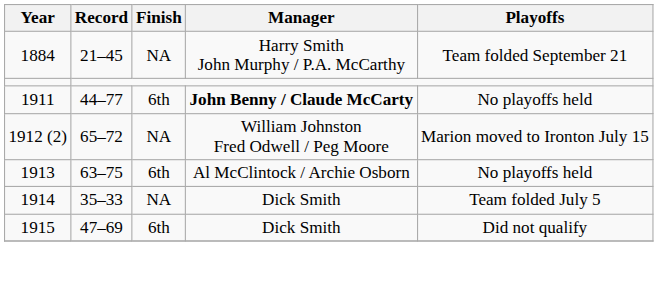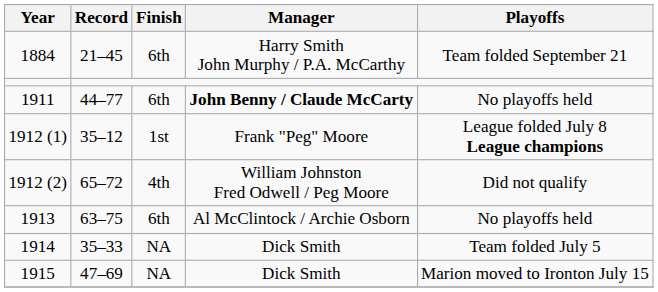1884 | Finish: NA -> 6th
+ row: 1912 (1) | 35–12 | 1st | Frank "Peg" Moore | League folded July 8 League champions
1912 (2) | Finish: NA -> 4th
1912 (2) | Playoffs: Marion moved to Ironton July 15 -> Did not qualify
1915 | Finish: 6th -> NA
1915 | Playoffs: Did not qualify -> Marion moved to Ironton July 15
